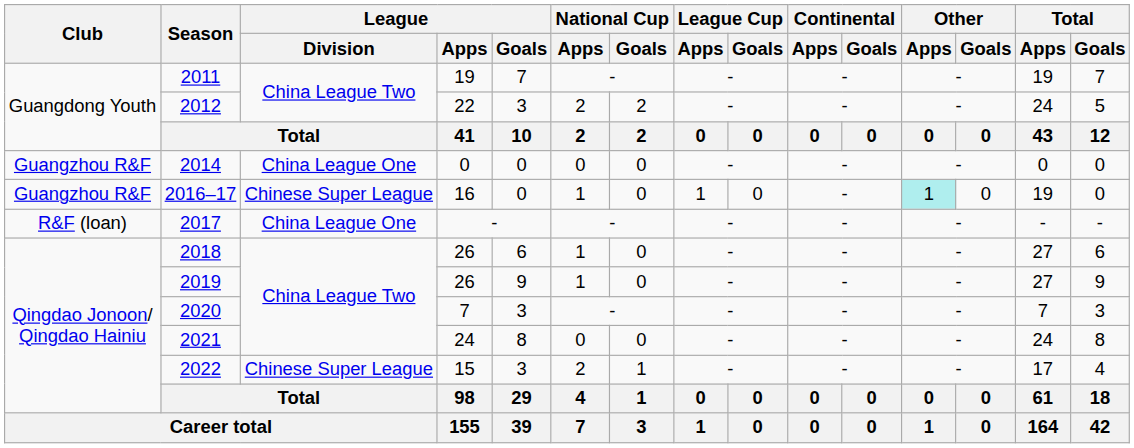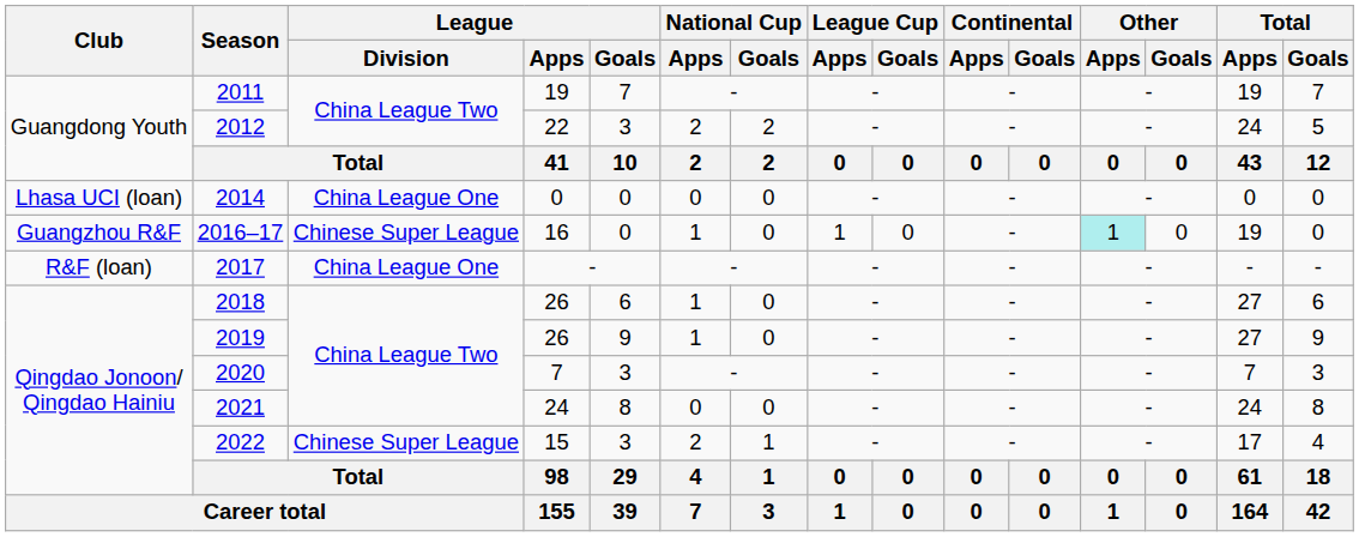2014 | Club: Guangzhou R&F -> Lhasa UCI (loan)
